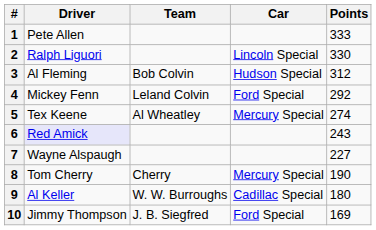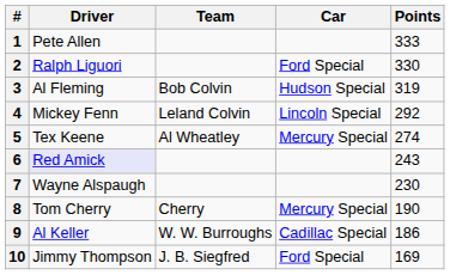2 | Car: Lincoln Special -> Ford Special
3 | Points: 312 -> 319
4 | Car: Ford Special -> Lincoln Special
7 | Points: 227 -> 230
9 | Points: 180 -> 186
